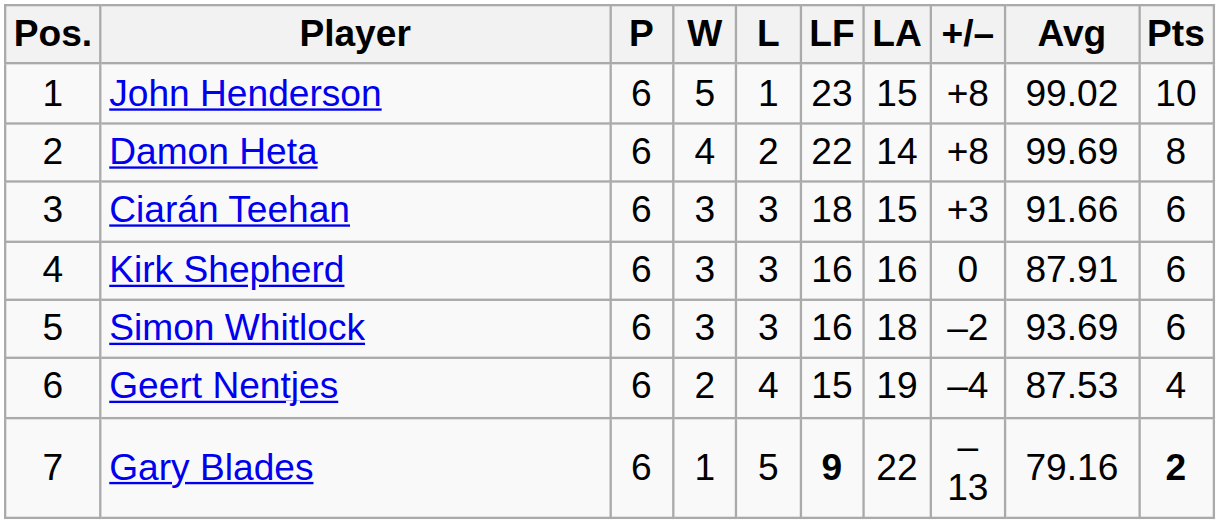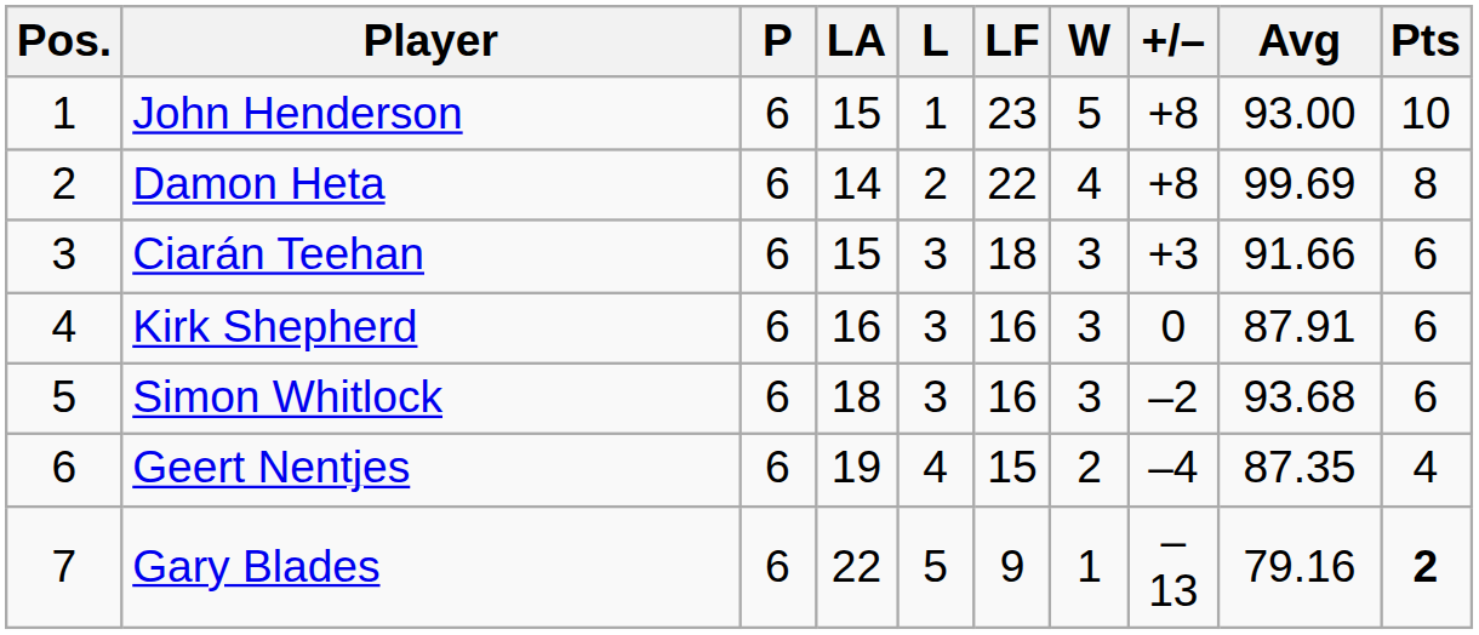columns swapped: W <-> LA
John Henderson | Avg: 99.02 -> 93.00
Simon Whitlock | Avg: 93.69 -> 93.68
Geert Nentjes | Avg: 87.53 -> 87.35
Gary Blades | LF: bold -> normal
